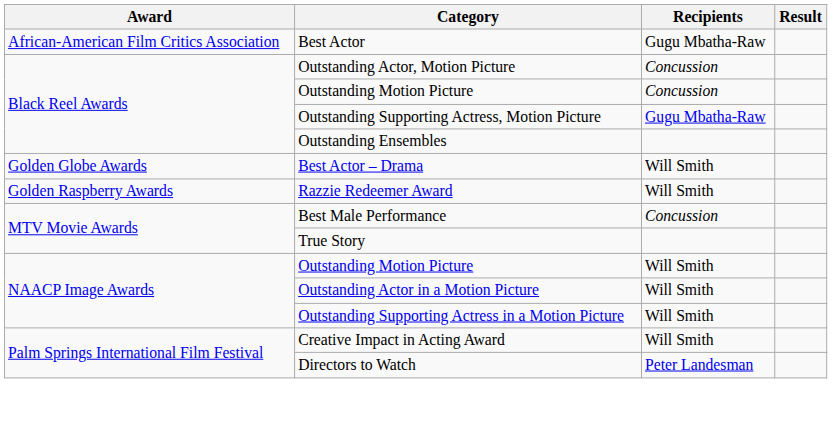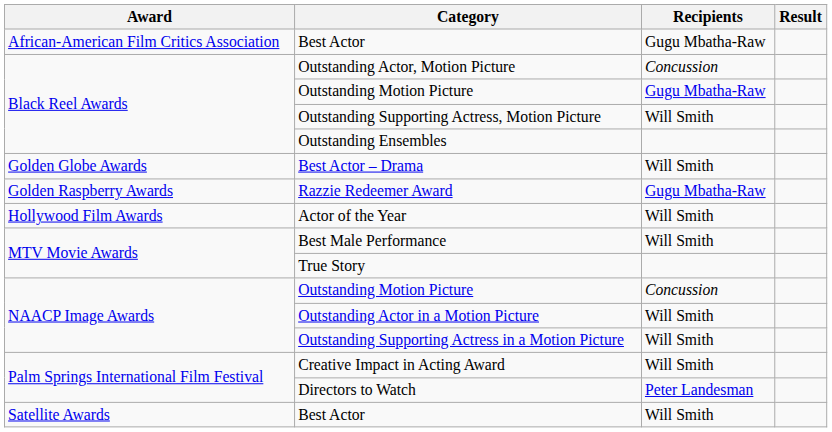Black Reel Awards / Outstanding Motion Picture | Recipients: Concussion -> Gugu Mbatha-Raw
Outstanding Supporting Actress, Motion Picture | Recipients: Gugu Mbatha-Raw -> Will Smith
Razzie Redeemer Award | Recipients: Will Smith -> Gugu Mbatha-Raw
+ row: Hollywood Film Awards | Actor of the Year | Will Smith
Best Male Performance | Recipients: Concussion -> Will Smith
NAACP Image Awards / Outstanding Motion Picture | Recipients: Will Smith -> Concussion
+ row: Satellite Awards | Best Actor | Will Smith
